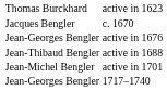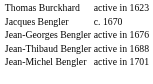- row: Jean-Georges Bengler | 1717–1740
